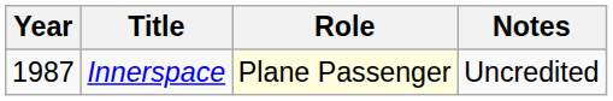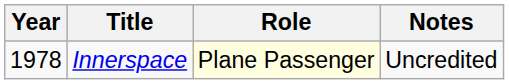Innerspace | Year: 1987 -> 1978
